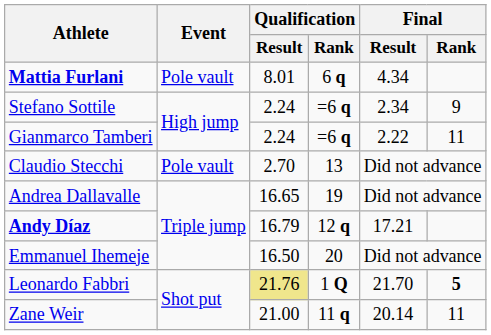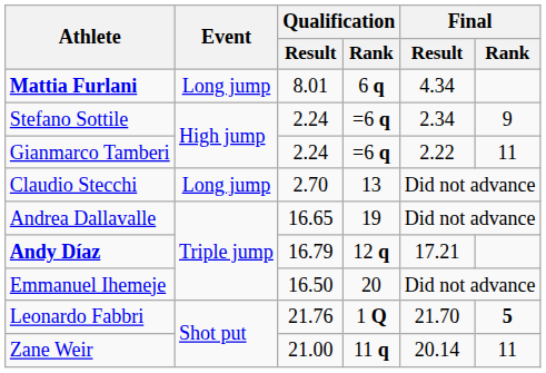Mattia Furlani | Event: Pole vault -> Long jump
Claudio Stecchi | Event: Pole vault -> Long jump
Leonardo Fabbri | Qualification / Result: khaki background -> no background
